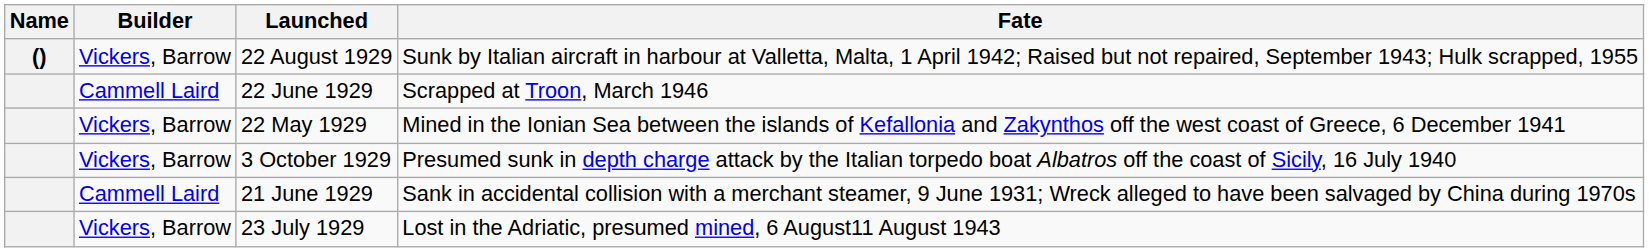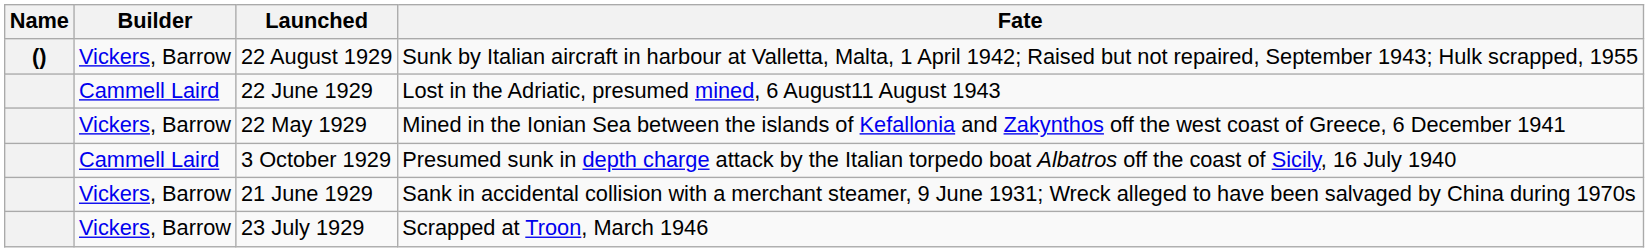22 June 1929 | Fate: Scrapped at Troon, March 1946 -> Lost in the Adriatic, presumed mined, 6 August11 August 1943
3 October 1929 | Builder: Vickers, Barrow -> Cammell Laird
21 June 1929 | Builder: Cammell Laird -> Vickers, Barrow
23 July 1929 | Fate: Lost in the Adriatic, presumed mined, 6 August11 August 1943 -> Scrapped at Troon, March 1946
